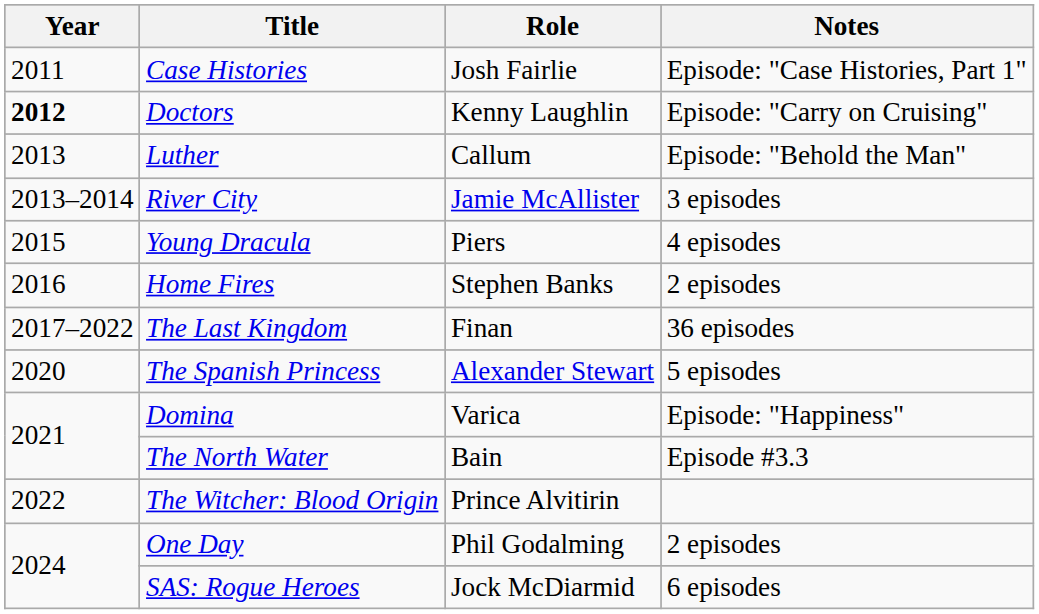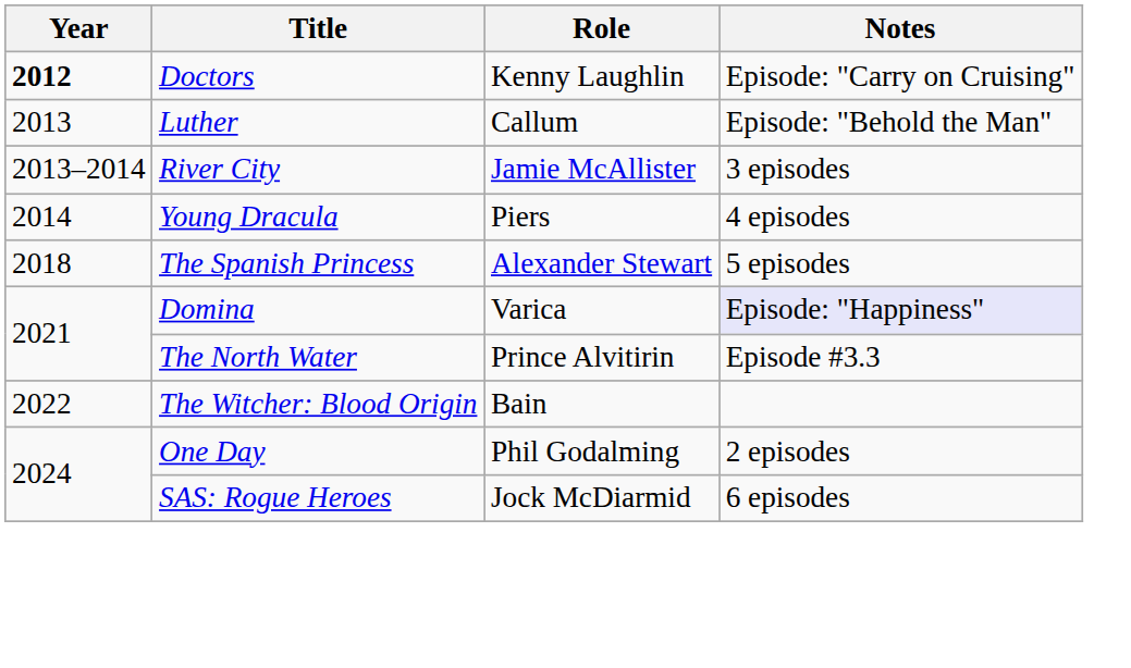- row: 2011 | Case Histories | Josh Fairlie | Episode: "Case Histories, Part 1"
Young Dracula | Year: 2015 -> 2014
- row: 2016 | Home Fires | Stephen Banks | 2 episodes
- row: 2017–2022 | The Last Kingdom | Finan | 36 episodes
The Spanish Princess | Year: 2020 -> 2018
Domina | Notes: no background -> lavender background
The North Water | Role: Bain -> Prince Alvitirin
The Witcher: Blood Origin | Role: Prince Alvitirin -> Bain
